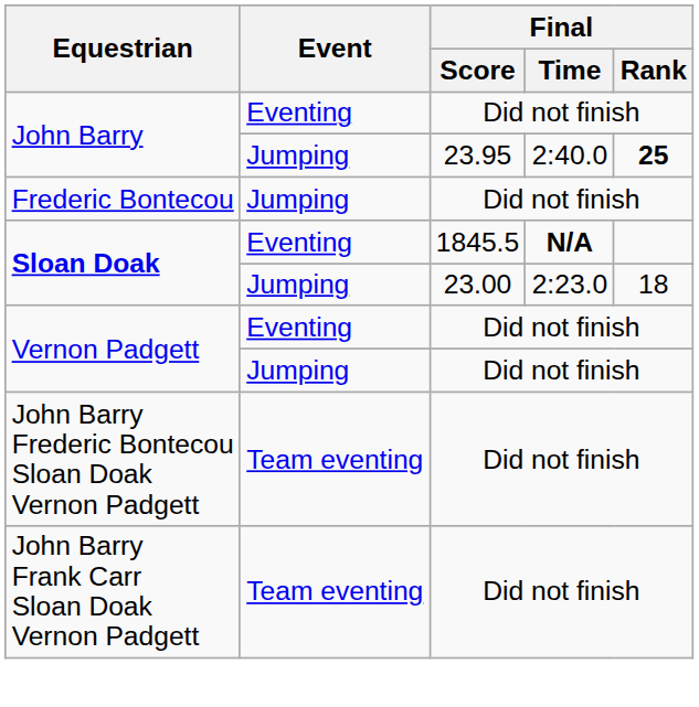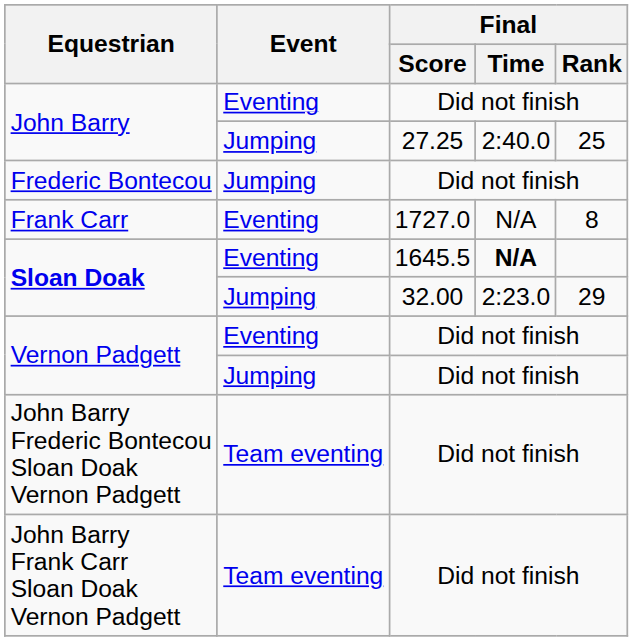John Barry / Jumping | Final / Score: 23.95 -> 27.25
John Barry / Jumping | Final / Rank: bold -> normal
+ row: Frank Carr | Eventing | 1727.0 | N/A | 8
Sloan Doak / Eventing | Final / Score: 1845.5 -> 1645.5
Sloan Doak / Jumping | Final / Score: 23.00 -> 32.00
Sloan Doak / Jumping | Final / Rank: 18 -> 29
